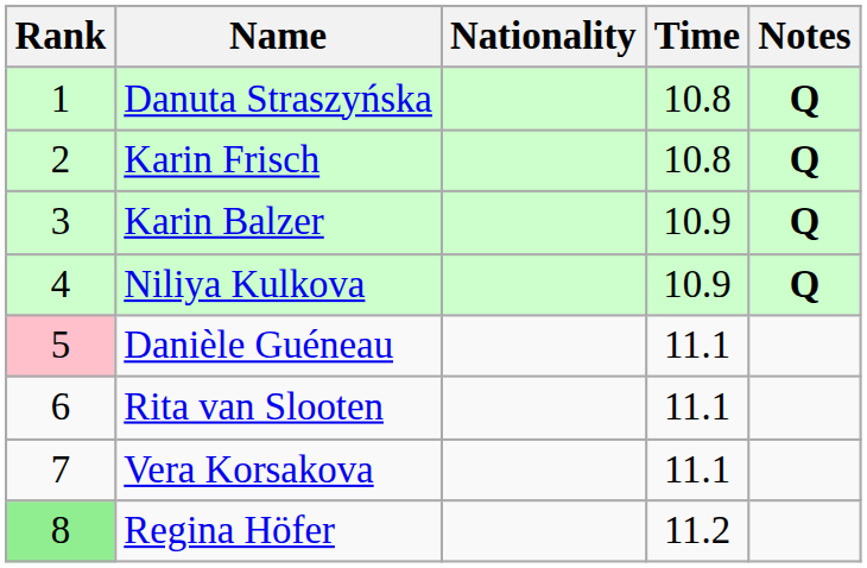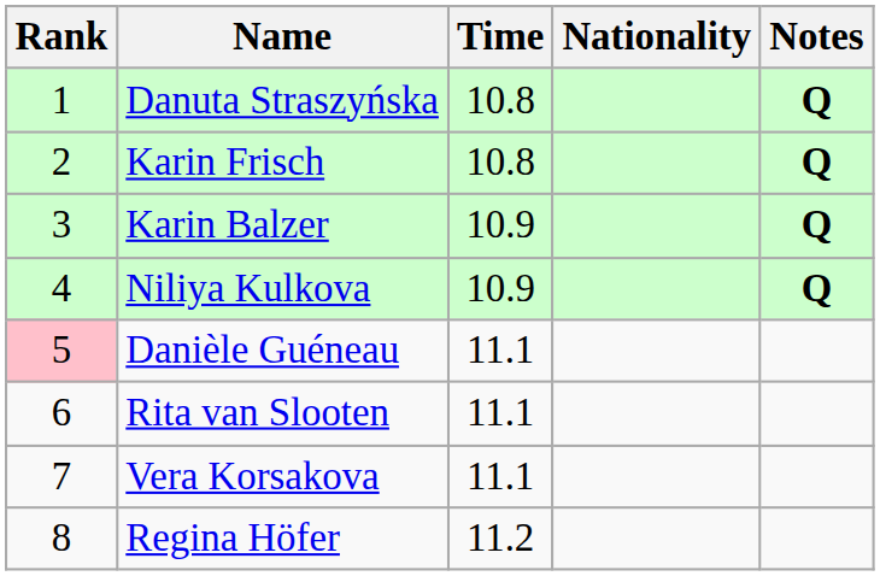columns swapped: Nationality <-> Time
Regina Höfer | Rank: lightgreen background -> no background
